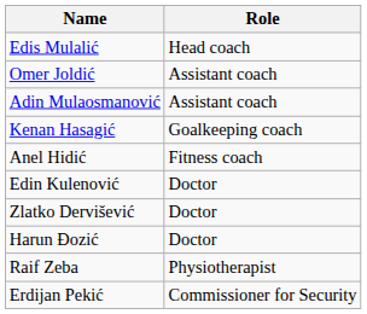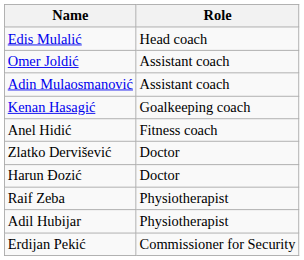- row: Edin Kulenović | Doctor
+ row: Adil Hubijar | Physiotherapist
